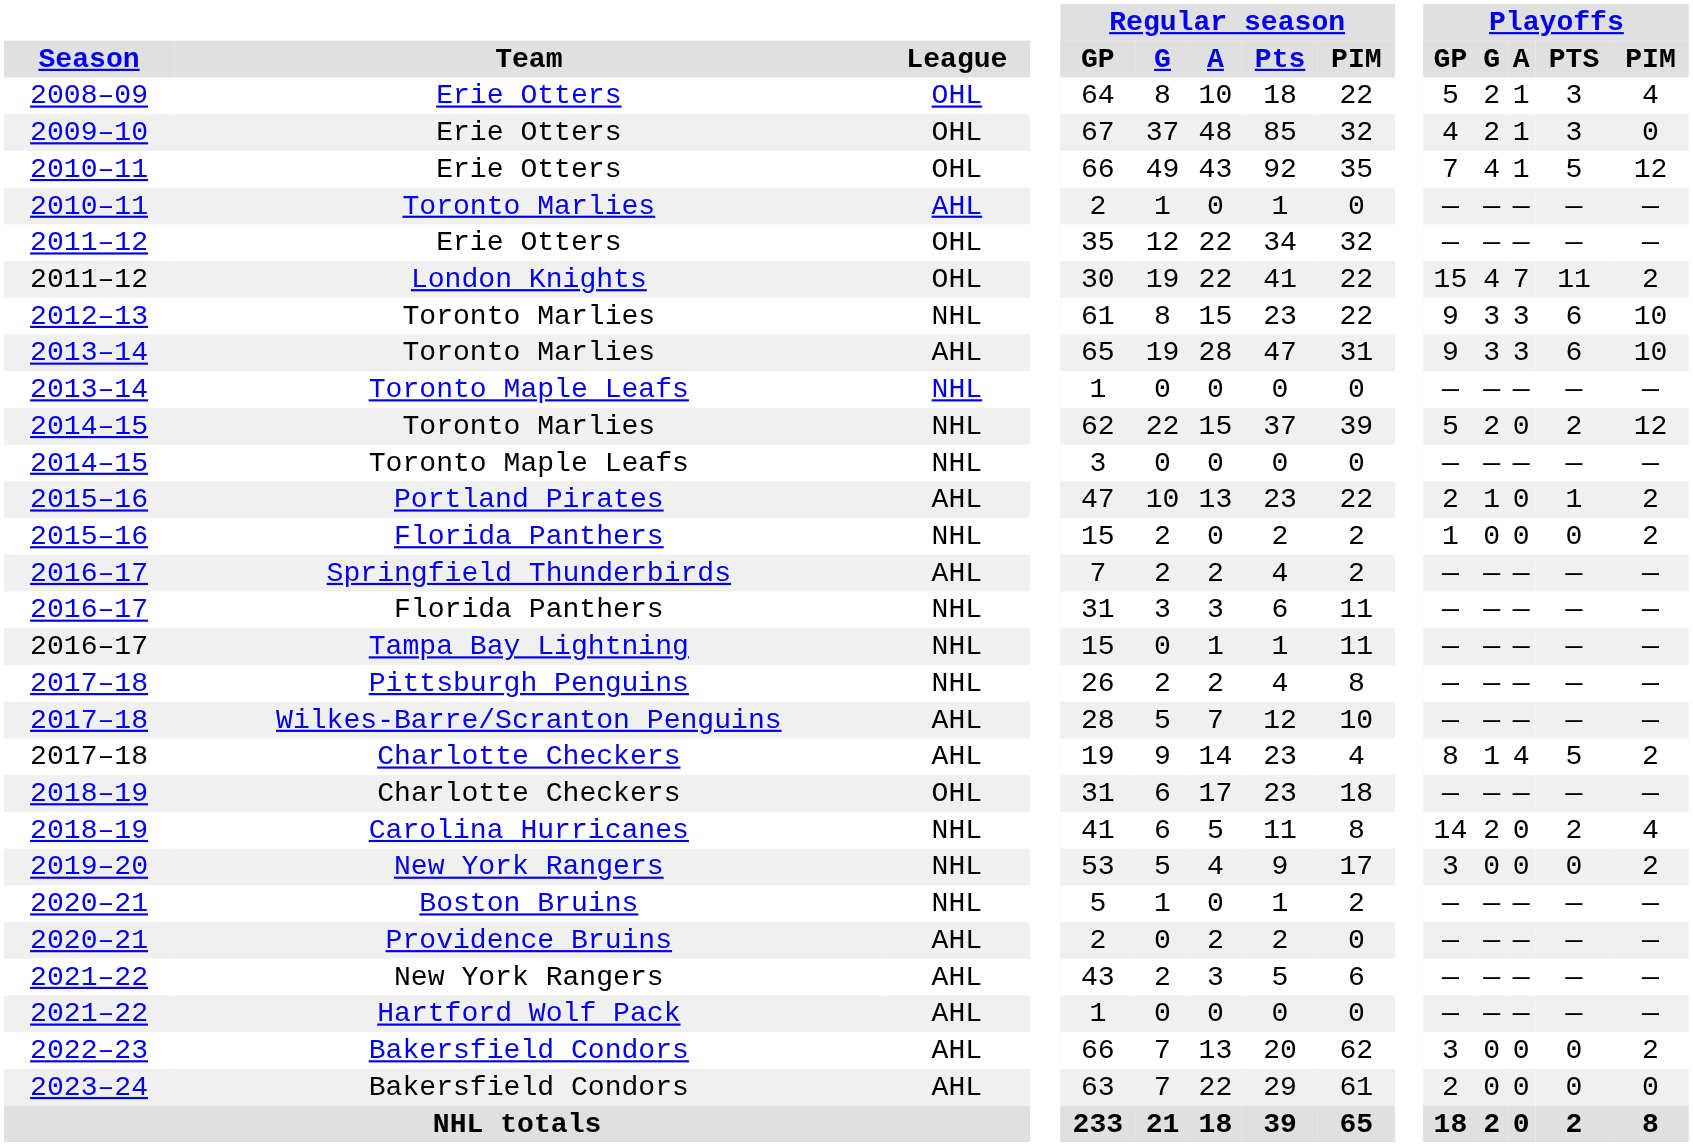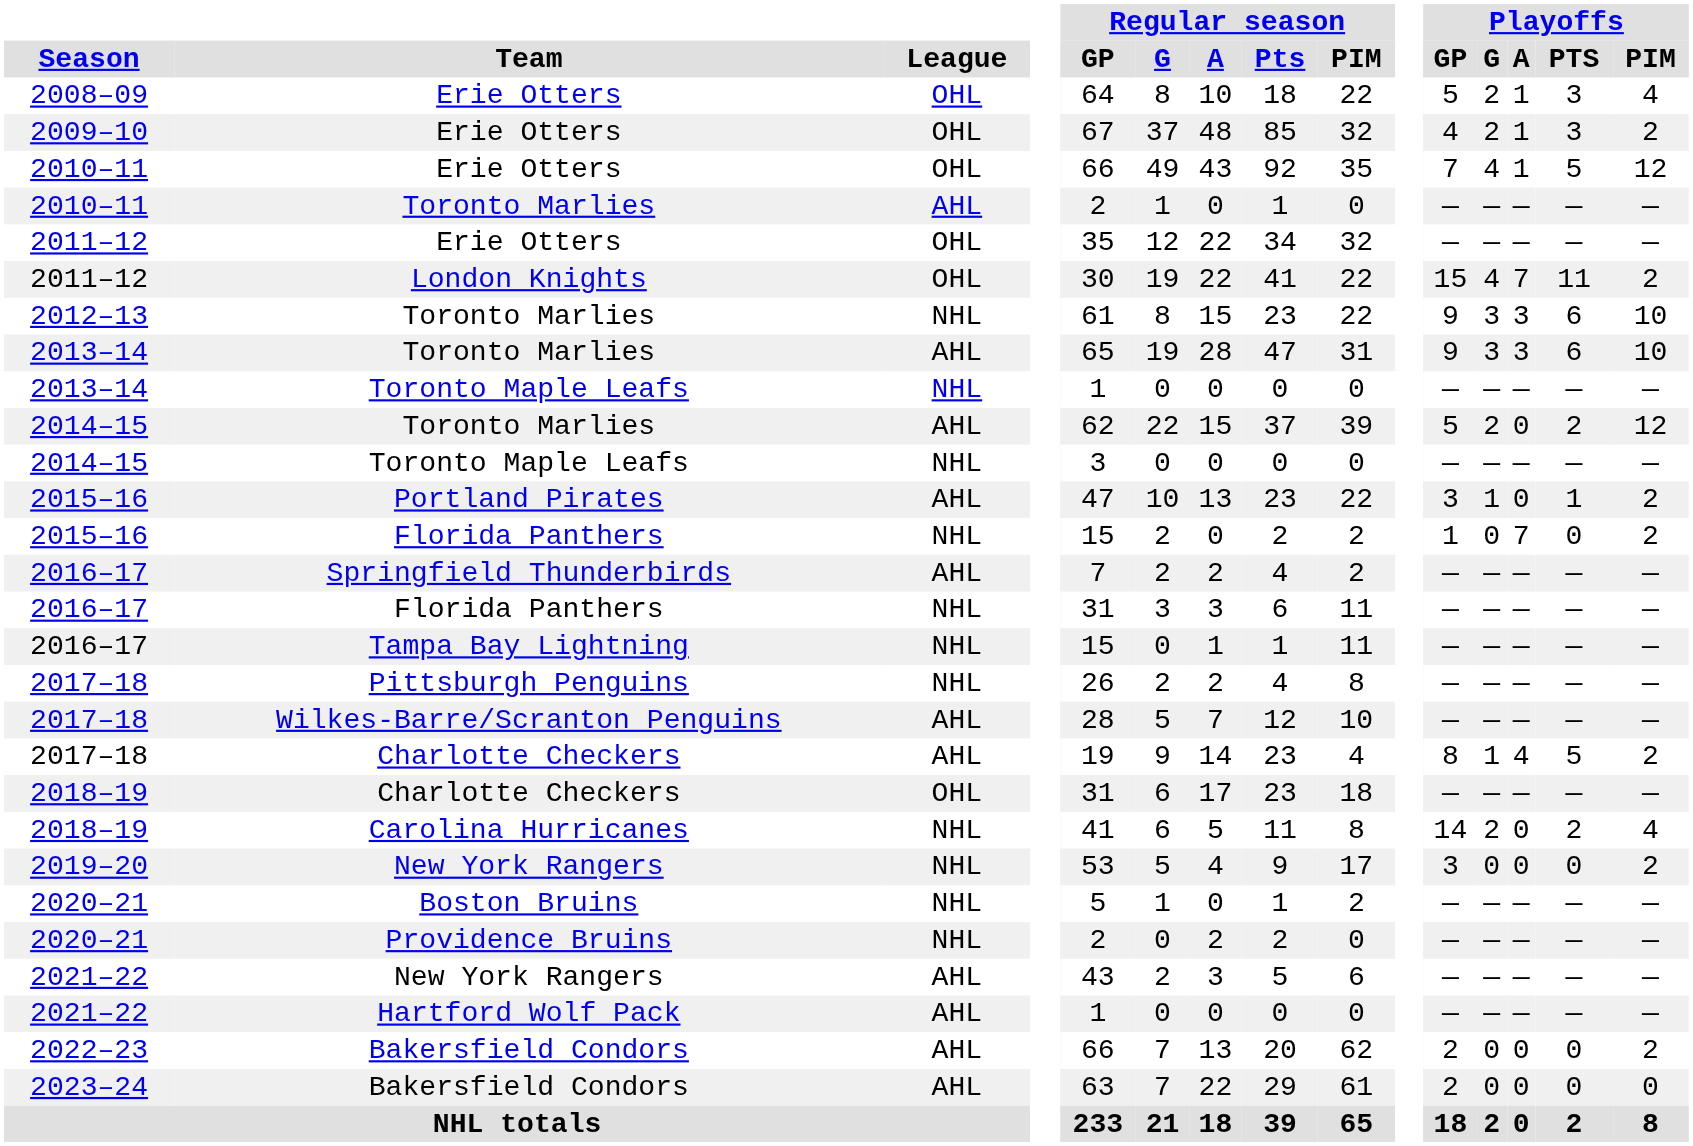2009–10 / Erie Otters | Playoffs / PIM: 0 -> 2
2014–15 / Toronto Marlies | League: NHL -> AHL
Portland Pirates | Playoffs / GP: 2 -> 3
2015–16 / Florida Panthers | Playoffs / A: 0 -> 7
Providence Bruins | League: AHL -> NHL
2022–23 / Bakersfield Condors | Playoffs / GP: 3 -> 2
